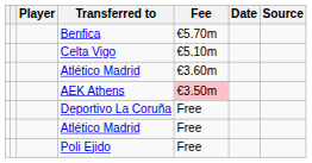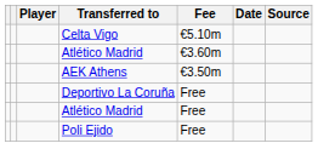- row: Benfica | €5.70m
AEK Athens | Fee: pink background -> no background
